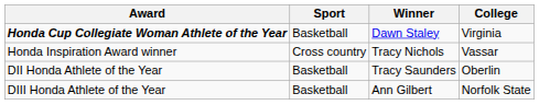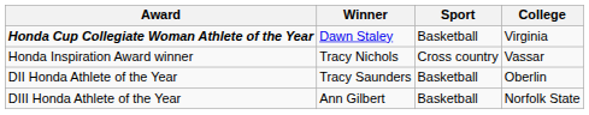columns swapped: Winner <-> Sport
